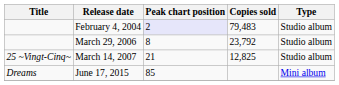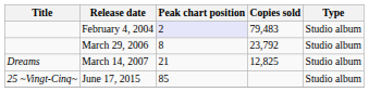March 14, 2007 | Title: 25 ~Vingt-Cinq~ -> Dreams
June 17, 2015 | Title: Dreams -> 25 ~Vingt-Cinq~
June 17, 2015 | Type: Mini album -> Studio album
